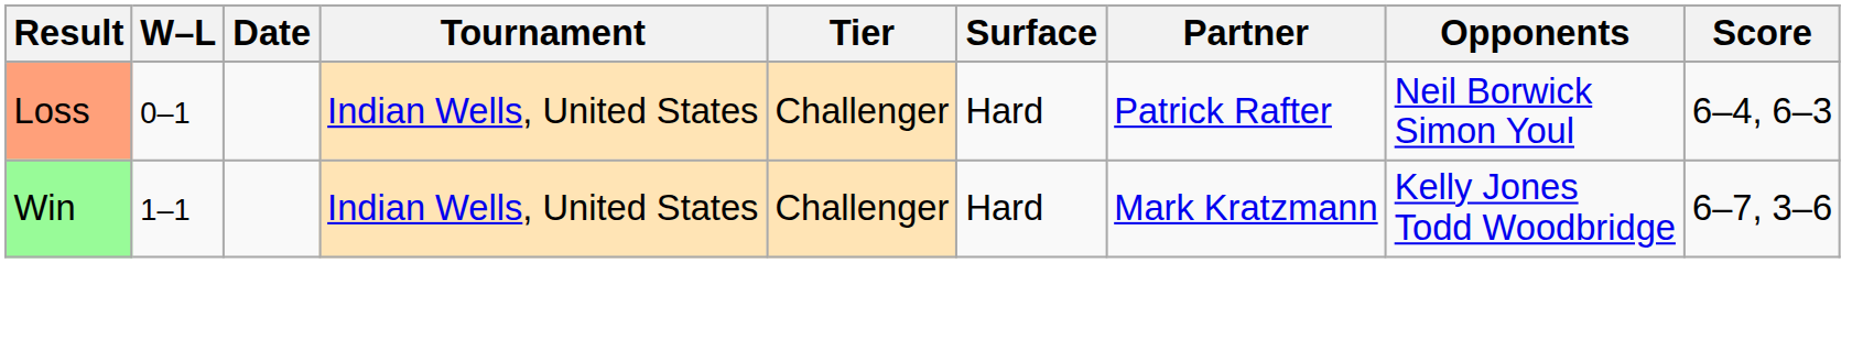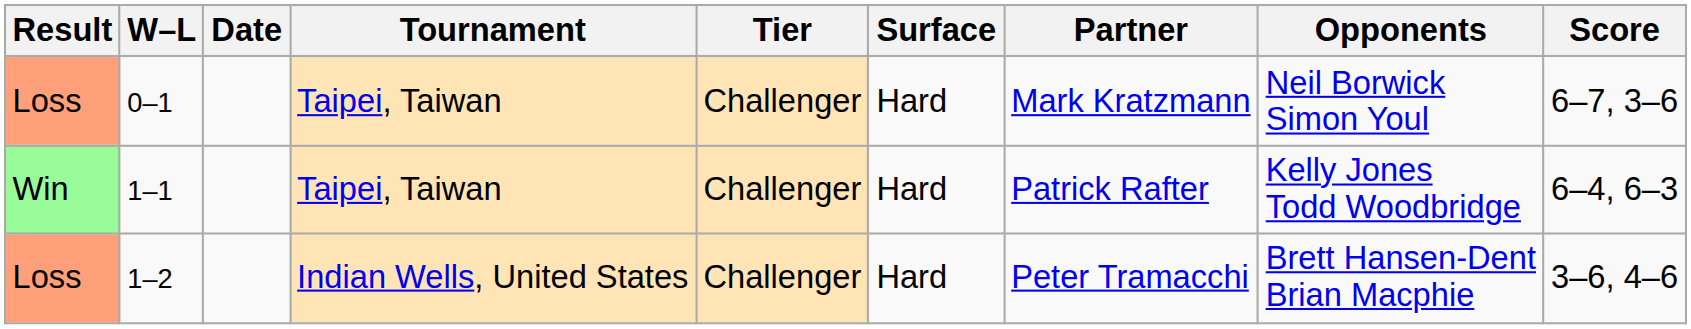0–1 | Tournament: Indian Wells, United States -> Taipei, Taiwan
0–1 | Partner: Patrick Rafter -> Mark Kratzmann
0–1 | Score: 6–4, 6–3 -> 6–7, 3–6
1–1 | Tournament: Indian Wells, United States -> Taipei, Taiwan
1–1 | Partner: Mark Kratzmann -> Patrick Rafter
1–1 | Score: 6–7, 3–6 -> 6–4, 6–3
+ row: Loss | 1–2 | Indian Wells, United States | Challenger | Hard | Peter Tramacchi | Brett Hansen-Dent Brian Macphie | 3–6, 4–6
